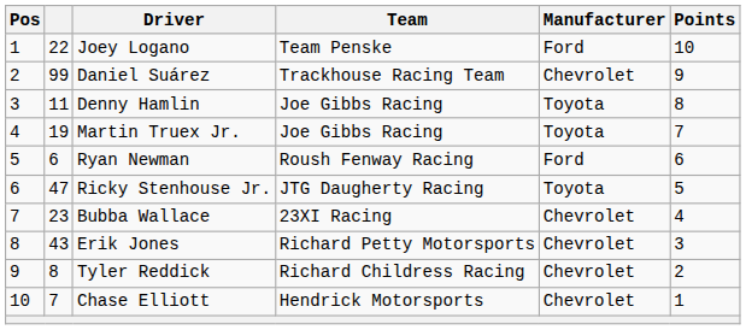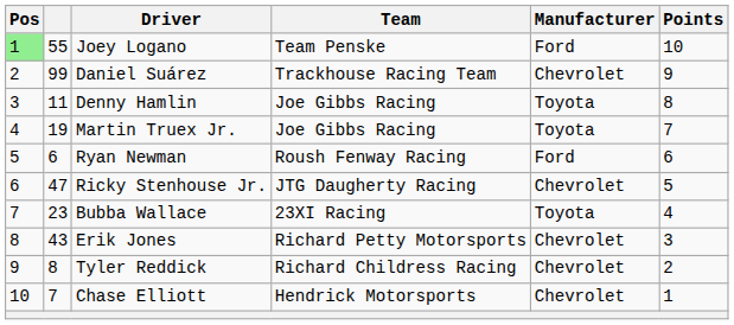Joey Logano | Pos: no background -> lightgreen background
Joey Logano | column 2: 22 -> 55
Ricky Stenhouse Jr. | Manufacturer: Toyota -> Chevrolet
Bubba Wallace | Manufacturer: Chevrolet -> Toyota
